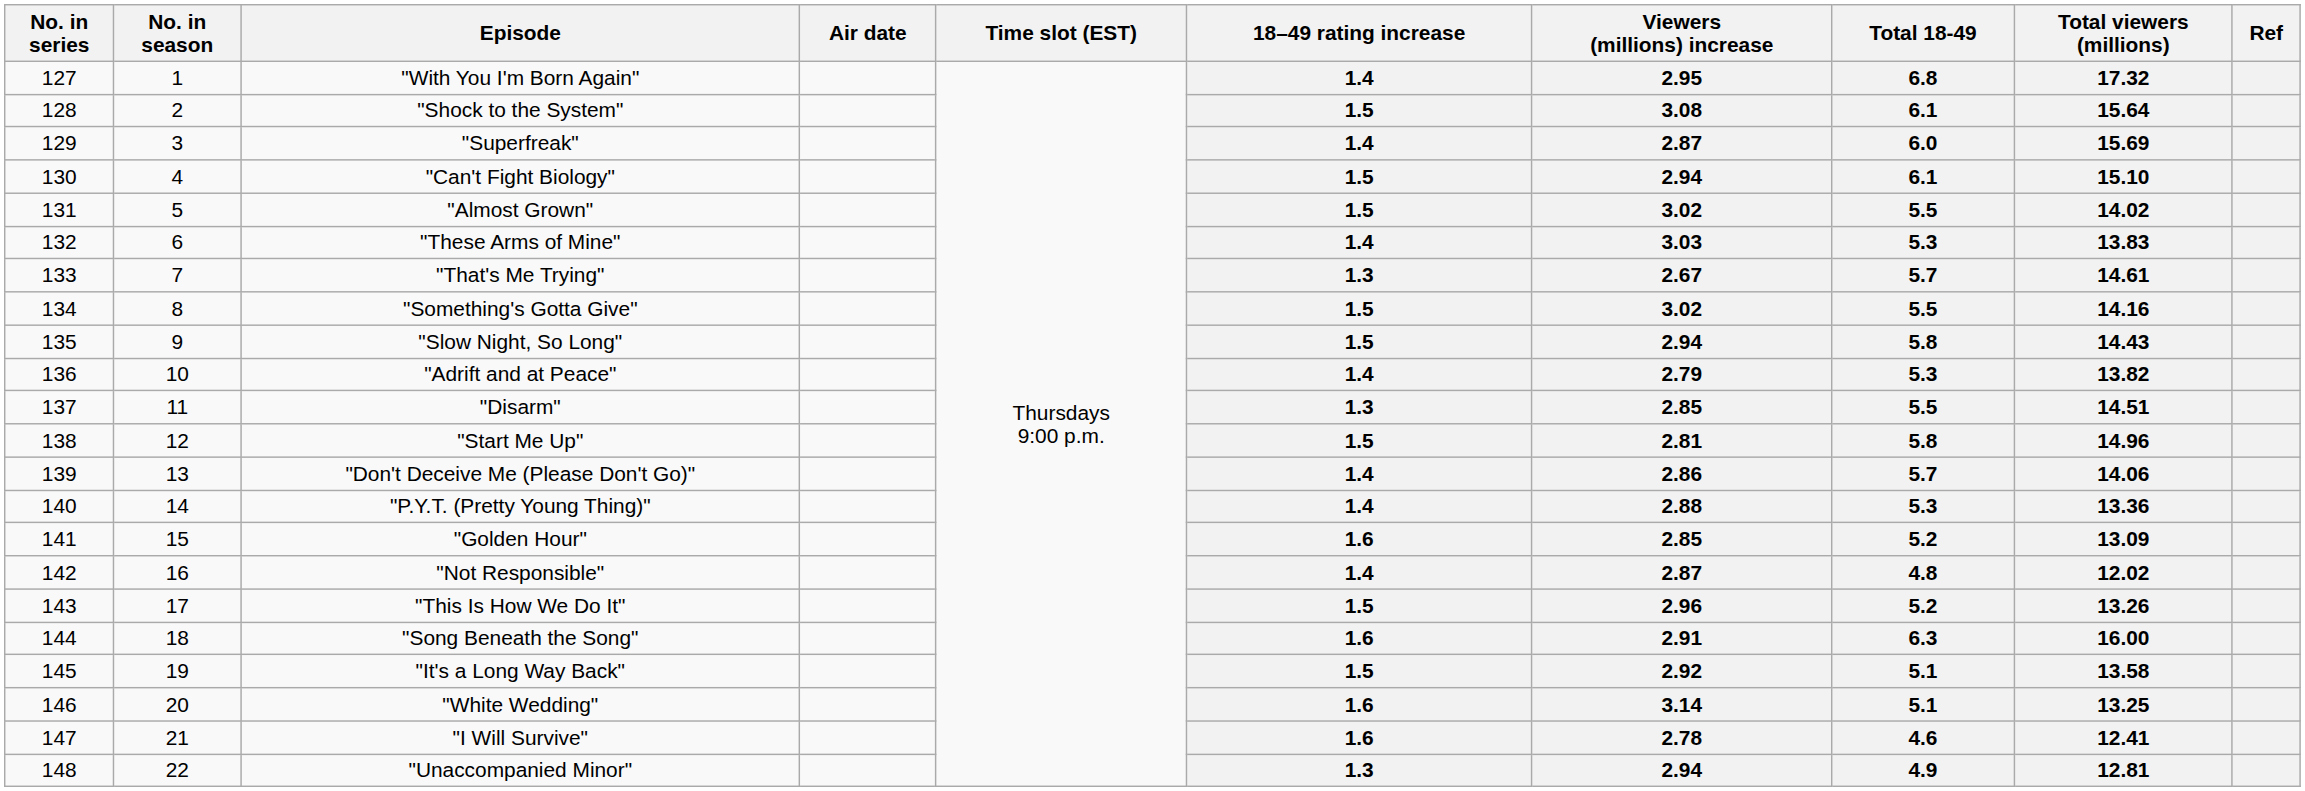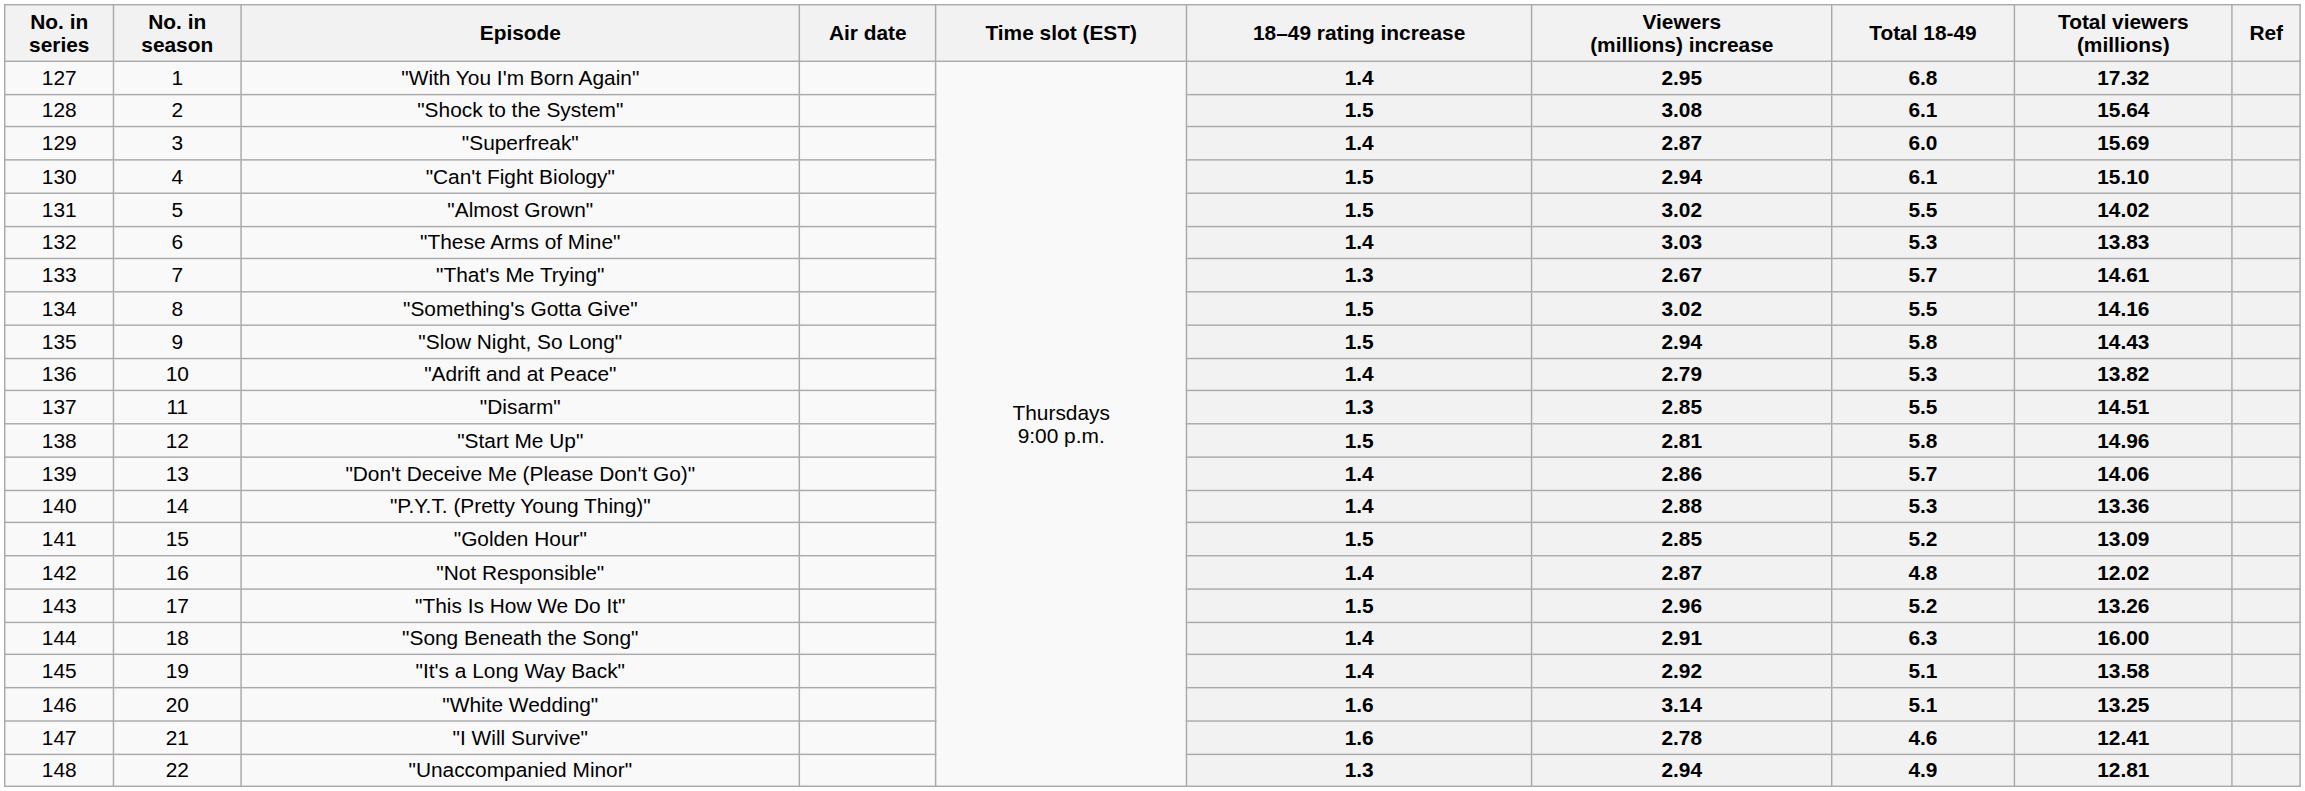"Golden Hour" | 18–49 rating increase: 1.6 -> 1.5
"Song Beneath the Song" | 18–49 rating increase: 1.6 -> 1.4
"It's a Long Way Back" | 18–49 rating increase: 1.5 -> 1.4
